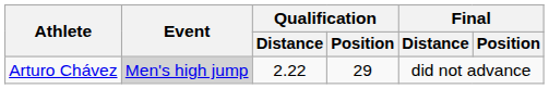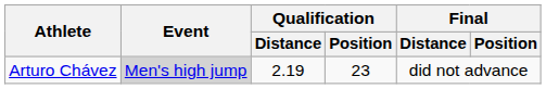Arturo Chávez | Qualification / Distance: 2.22 -> 2.19
Arturo Chávez | Qualification / Position: 29 -> 23
